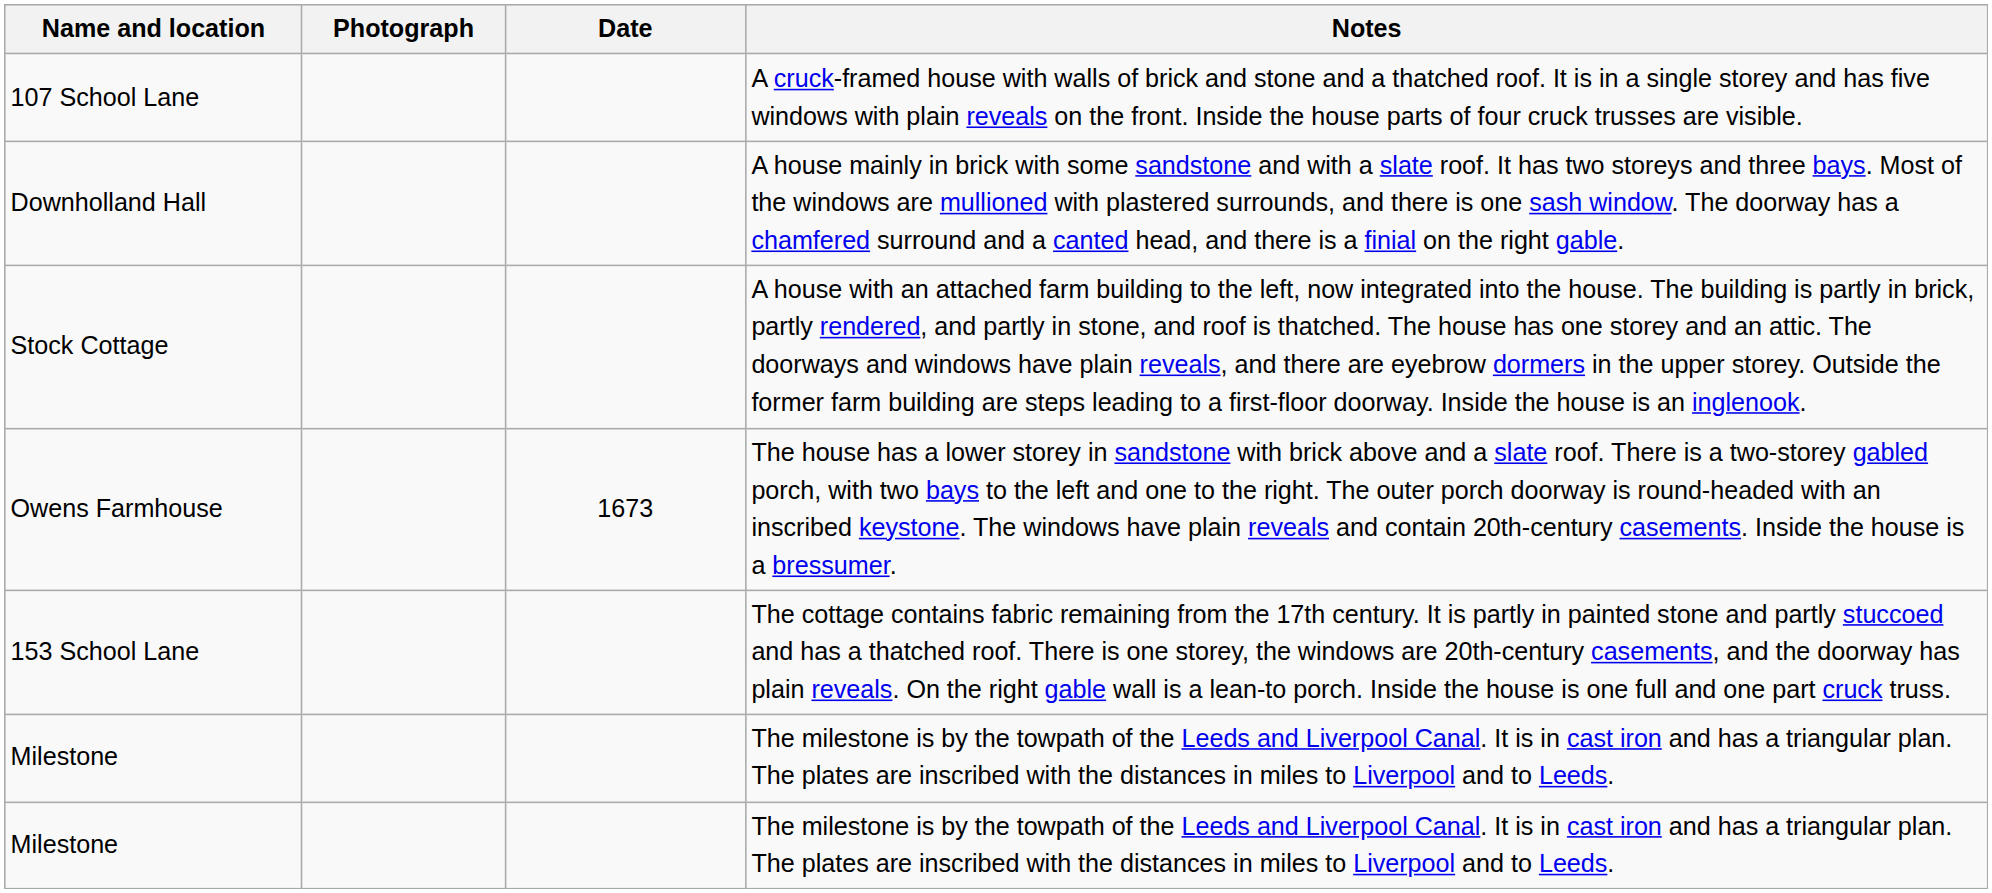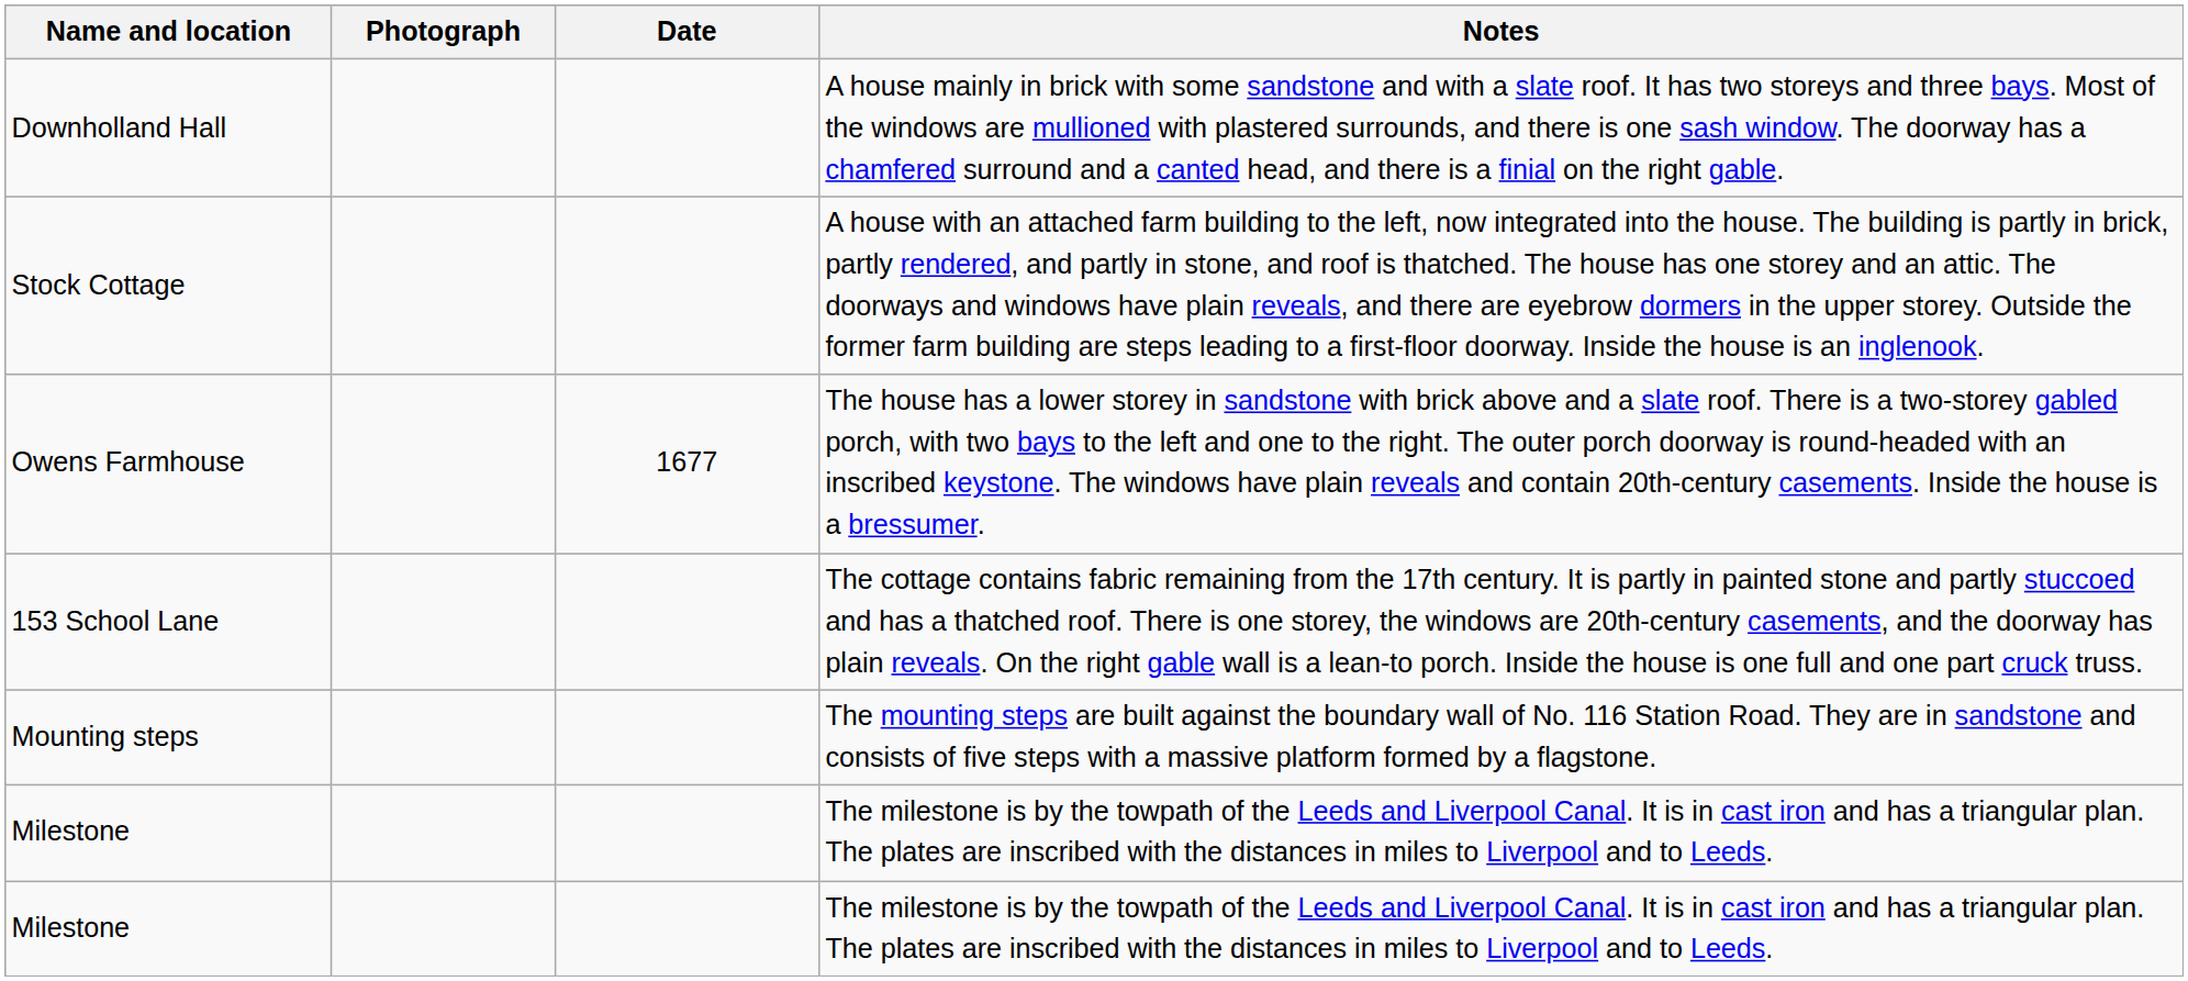- row: 107 School Lane | A cruck-framed house with walls of brick and stone and a thatched roof. It is in a single storey and has five windows with plain reveals on the front. Inside the house parts of four cruck trusses are visible.
Owens Farmhouse | Date: 1673 -> 1677
+ row: Mounting steps | The mounting steps are built against the boundary wall of No. 116 Station Road. They are in sandstone and consists of five steps with a massive platform formed by a flagstone.
